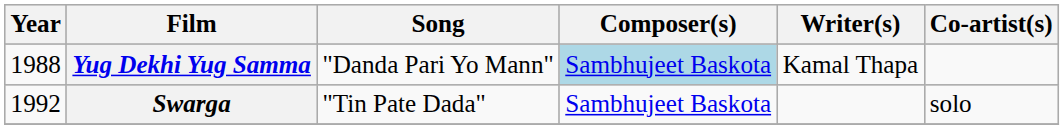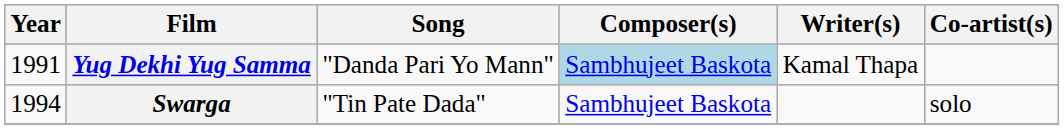Yug Dekhi Yug Samma | Year: 1988 -> 1991
Swarga | Year: 1992 -> 1994
